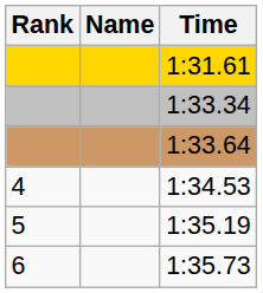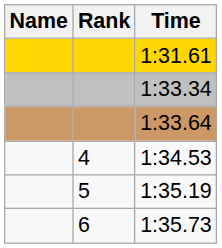columns swapped: Rank <-> Name
